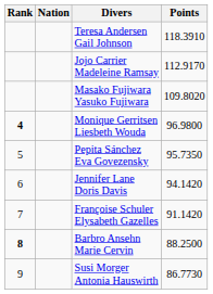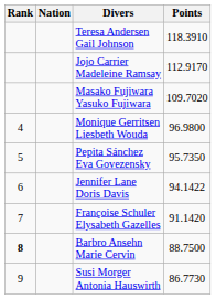Masako Fujiwara Yasuko Fujiwara | Points: 109.8020 -> 109.7020
Monique Gerritsen Liesbeth Wouda | Rank: bold -> normal
Jennifer Lane Doris Davis | Points: 94.1420 -> 94.1422
Barbro Ansehn Marie Cervin | Points: 88.2500 -> 88.7500
